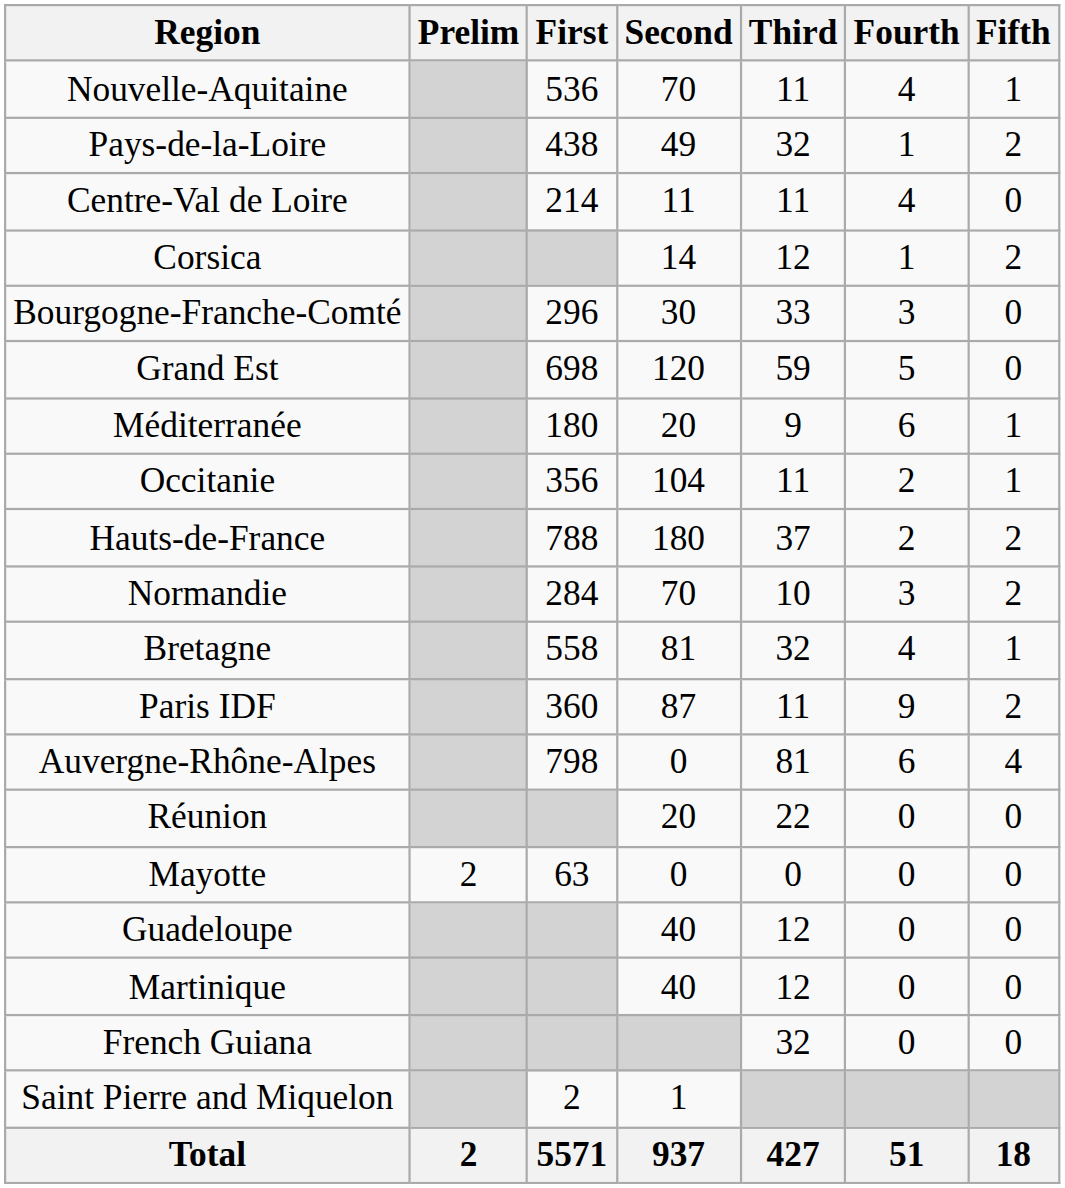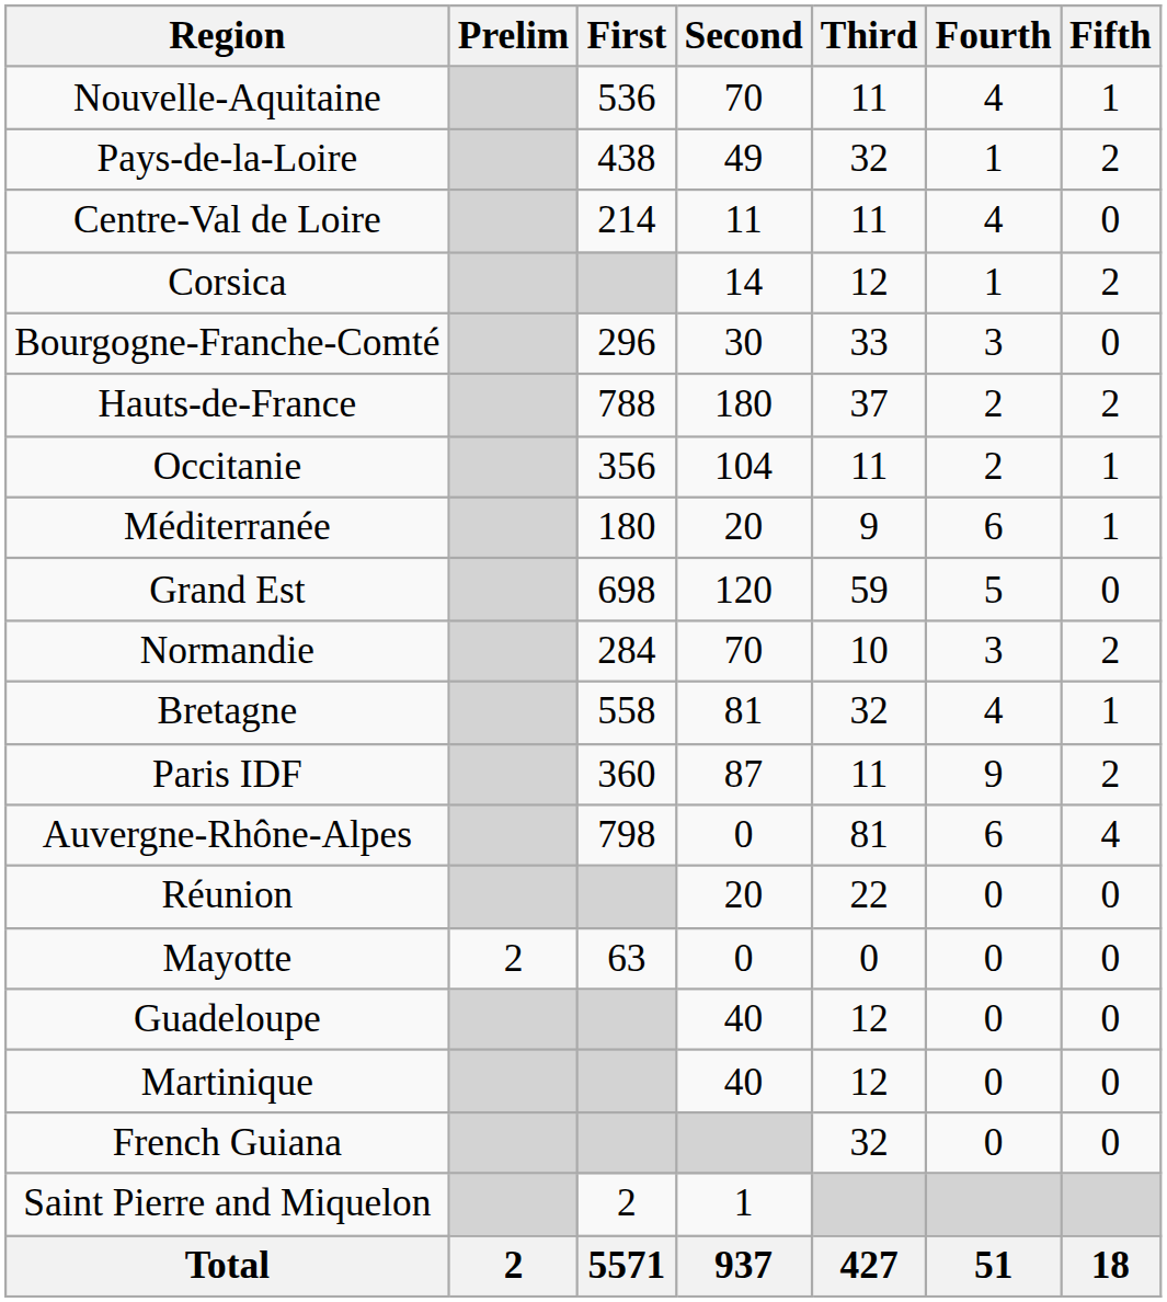rows swapped: Grand Est <-> Hauts-de-France
rows swapped: Méditerranée <-> Occitanie
